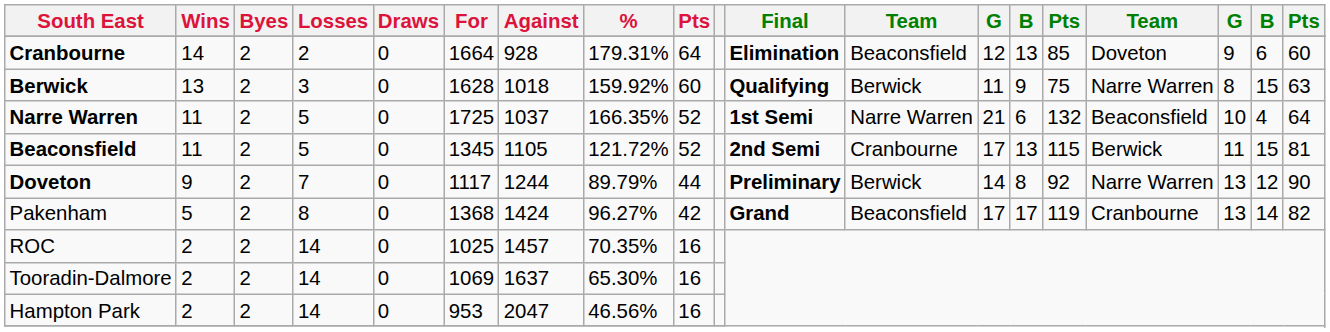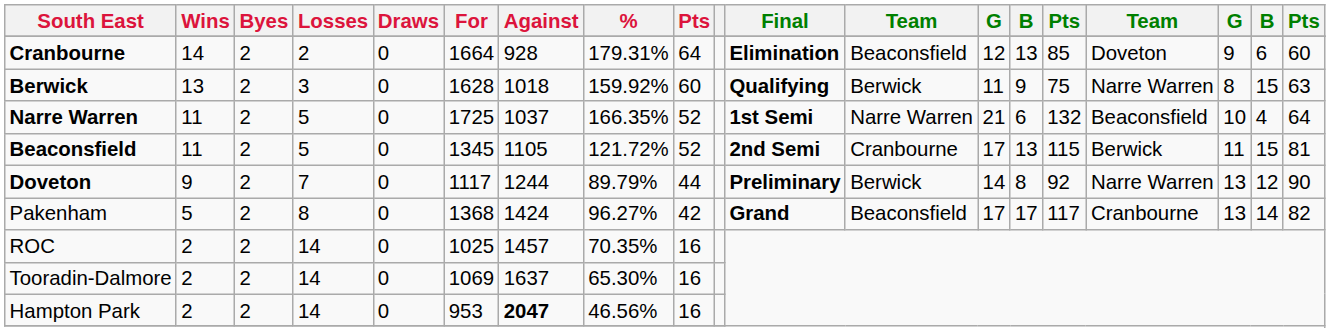Pakenham | column 15: 119 -> 117
Hampton Park | Against: normal -> bold
